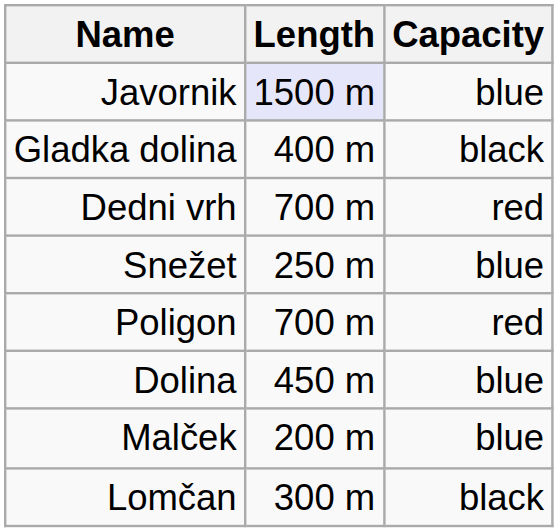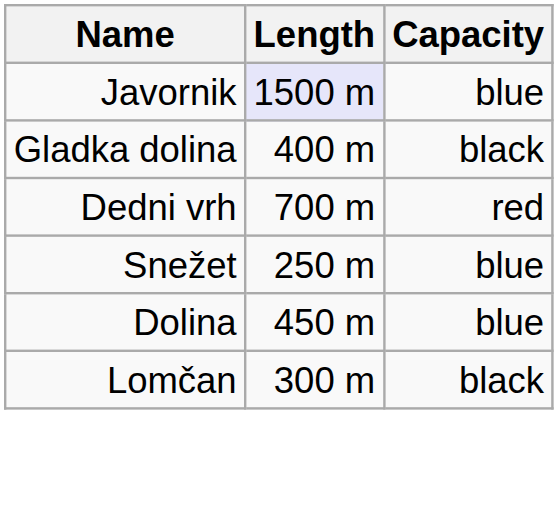- row: Poligon | 700 m | red
- row: Malček | 200 m | blue
